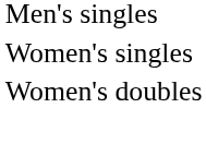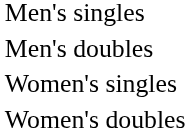+ row: Men's doubles
